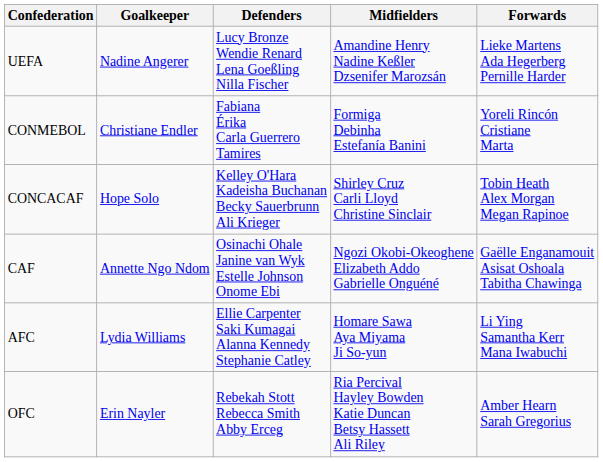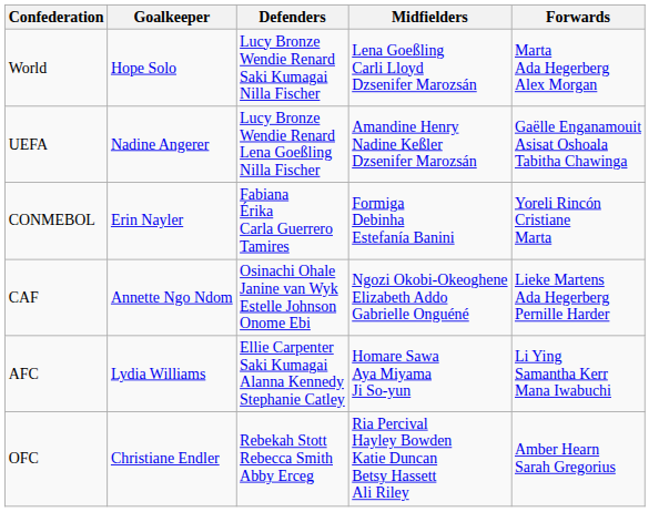+ row: World | Hope Solo | Lucy Bronze Wendie Renard Saki Kumagai Nilla Fischer | Lena Goeßling Carli Lloyd Dzsenifer Marozsán | Marta Ada Hegerberg Alex Morgan
UEFA | Forwards: Lieke Martens Ada Hegerberg Pernille Harder -> Gaëlle Enganamouit Asisat Oshoala Tabitha Chawinga
CONMEBOL | Goalkeeper: Christiane Endler -> Erin Nayler
- row: CONCACAF | Hope Solo | Kelley O'Hara Kadeisha Buchanan Becky Sauerbrunn Ali Krieger | Shirley Cruz Carli Lloyd Christine Sinclair | Tobin Heath Alex Morgan Megan Rapinoe
CAF | Forwards: Gaëlle Enganamouit Asisat Oshoala Tabitha Chawinga -> Lieke Martens Ada Hegerberg Pernille Harder
OFC | Goalkeeper: Erin Nayler -> Christiane Endler
